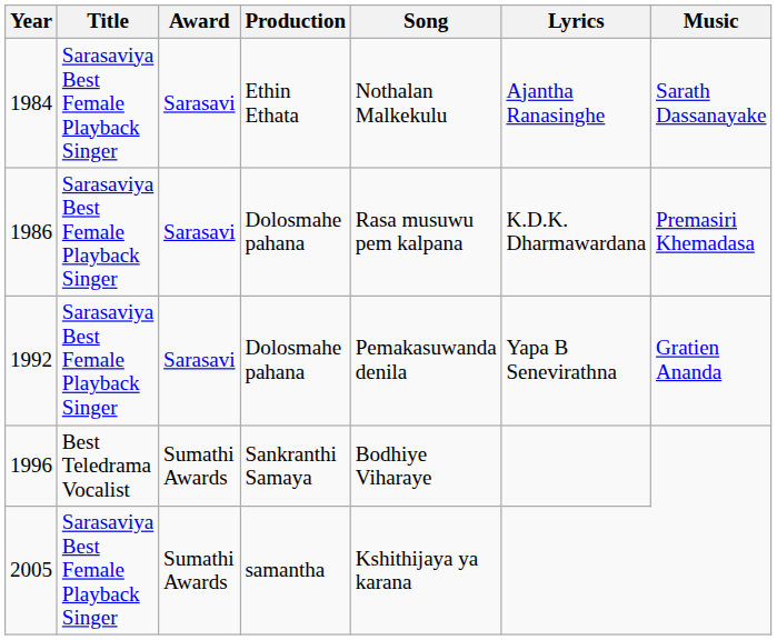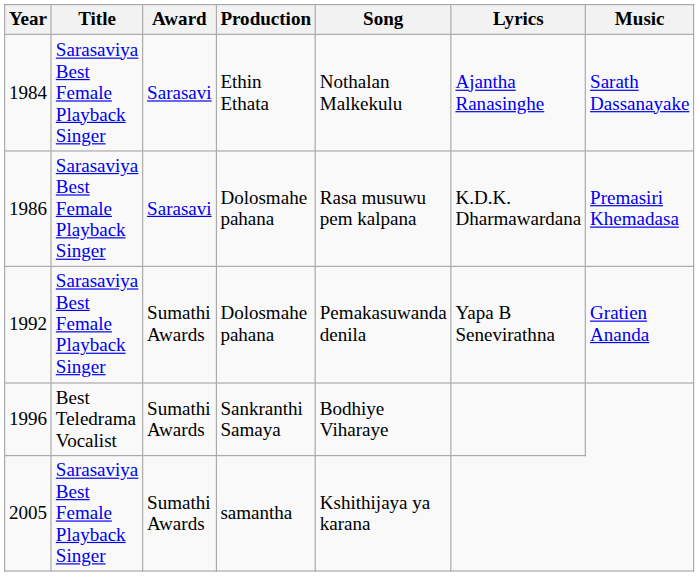1992 | Award: Sarasavi -> Sumathi Awards
